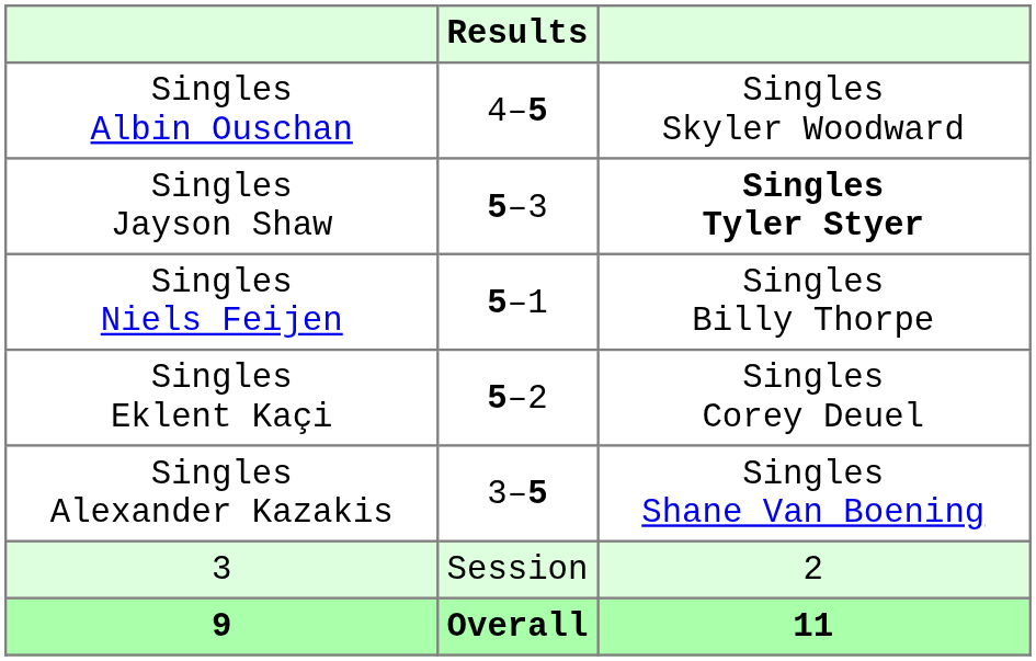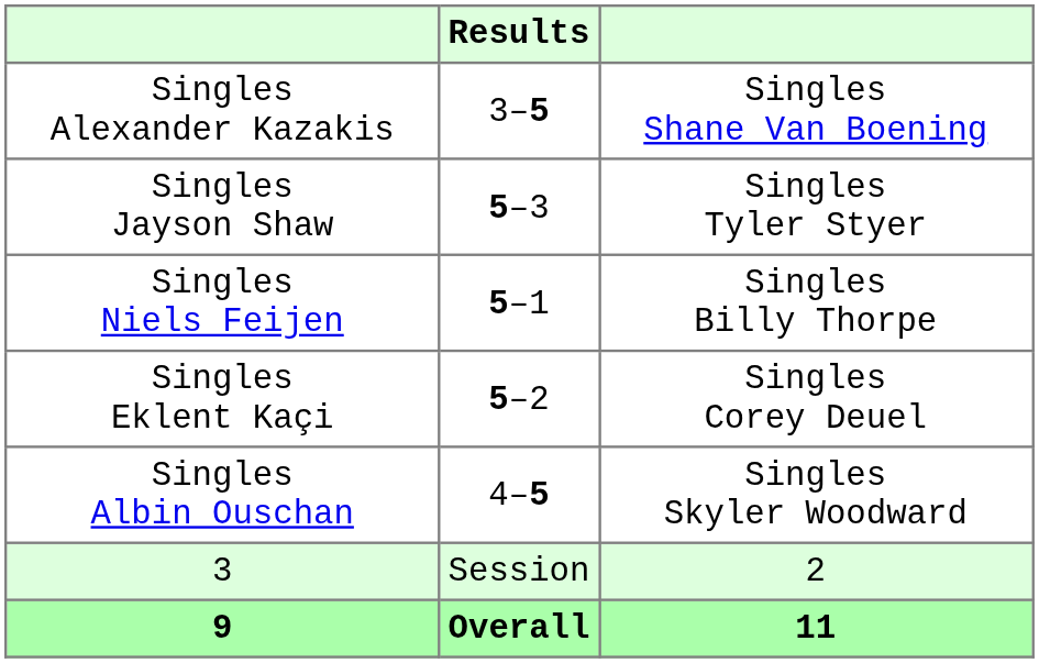rows swapped: Singles Albin Ouschan <-> Singles Alexander Kazakis
Singles Jayson Shaw | column 3: bold -> normal
